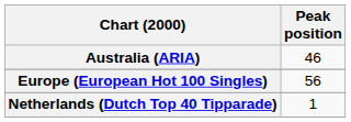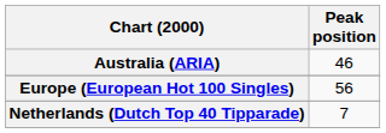Netherlands (Dutch Top 40 Tipparade) | Peak position: 1 -> 7
